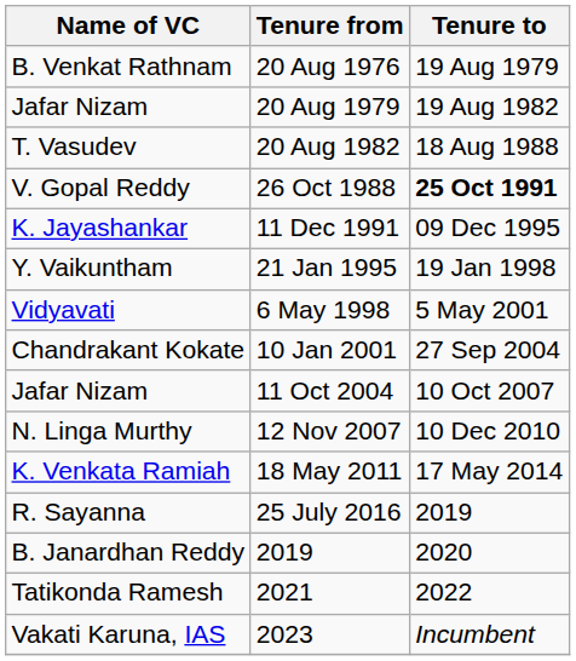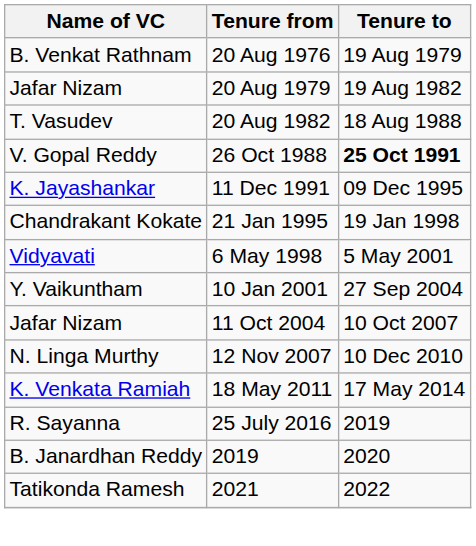21 Jan 1995 | Name of VC: Y. Vaikuntham -> Chandrakant Kokate
10 Jan 2001 | Name of VC: Chandrakant Kokate -> Y. Vaikuntham
- row: Vakati Karuna, IAS | 2023 | Incumbent
